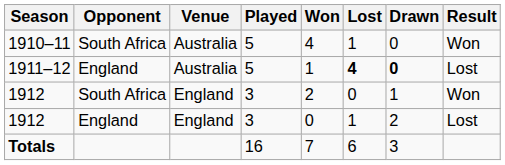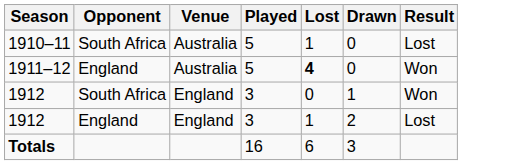- column: Won | 4 | 1 | 2 | 0 | 7
1910–11 | Result: Won -> Lost
1911–12 | Drawn: bold -> normal
1911–12 | Result: Lost -> Won
